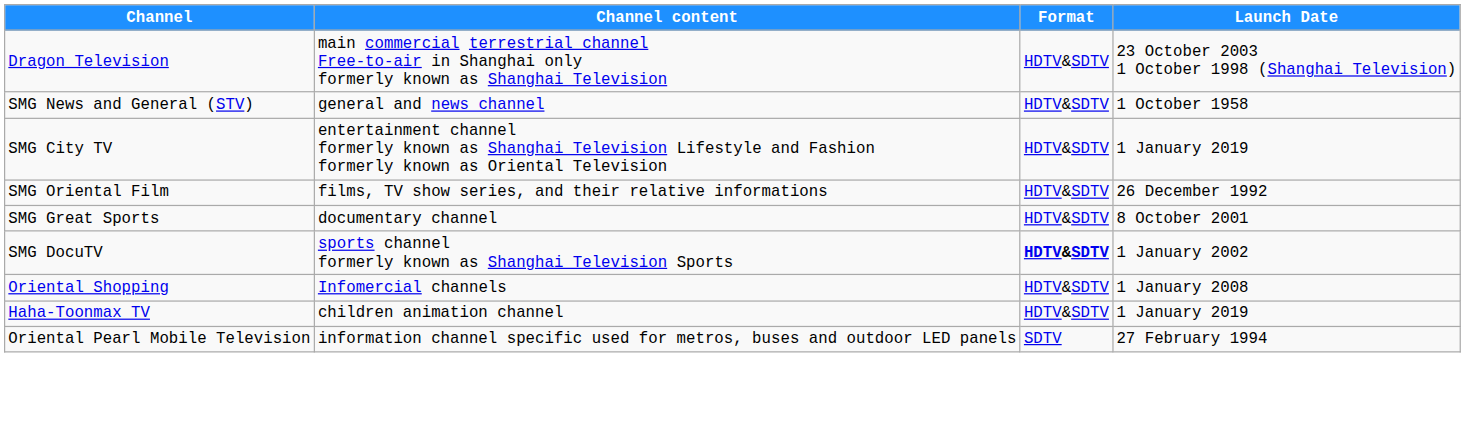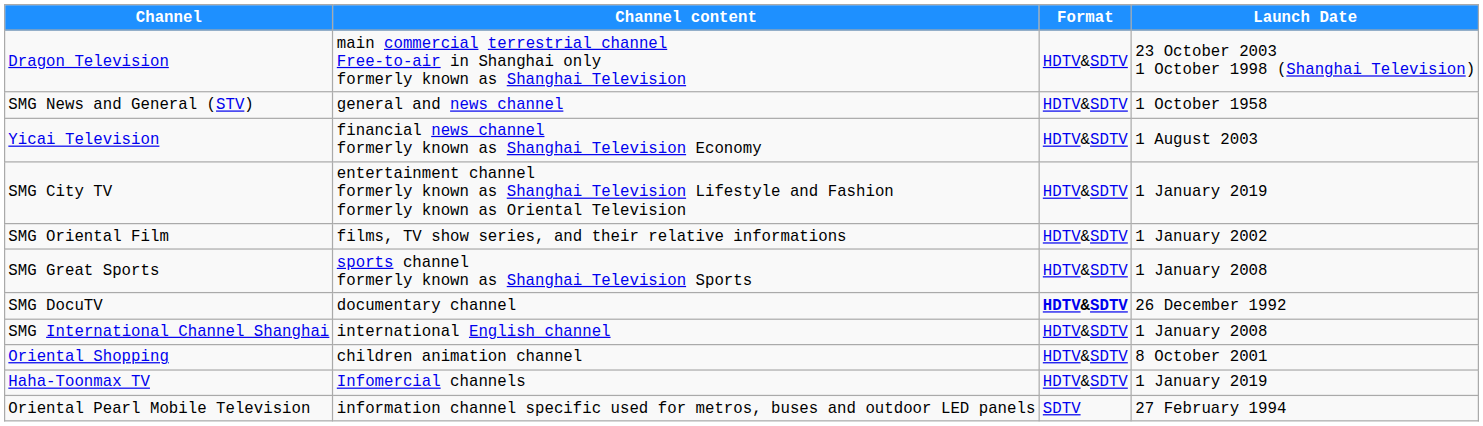+ row: Yicai Television | financial news channel formerly known as Shanghai Television Economy | HDTV&SDTV | 1 August 2003
SMG Oriental Film | Launch Date: 26 December 1992 -> 1 January 2002
SMG Great Sports | Channel content: documentary channel -> sports channel formerly known as Shanghai Television Sports
SMG Great Sports | Launch Date: 8 October 2001 -> 1 January 2008
SMG DocuTV | Channel content: sports channel formerly known as Shanghai Television Sports -> documentary channel
SMG DocuTV | Launch Date: 1 January 2002 -> 26 December 1992
+ row: SMG International Channel Shanghai | international English channel | HDTV&SDTV | 1 January 2008
Oriental Shopping | Channel content: Infomercial channels -> children animation channel
Oriental Shopping | Launch Date: 1 January 2008 -> 8 October 2001
Haha-Toonmax TV | Channel content: children animation channel -> Infomercial channels
